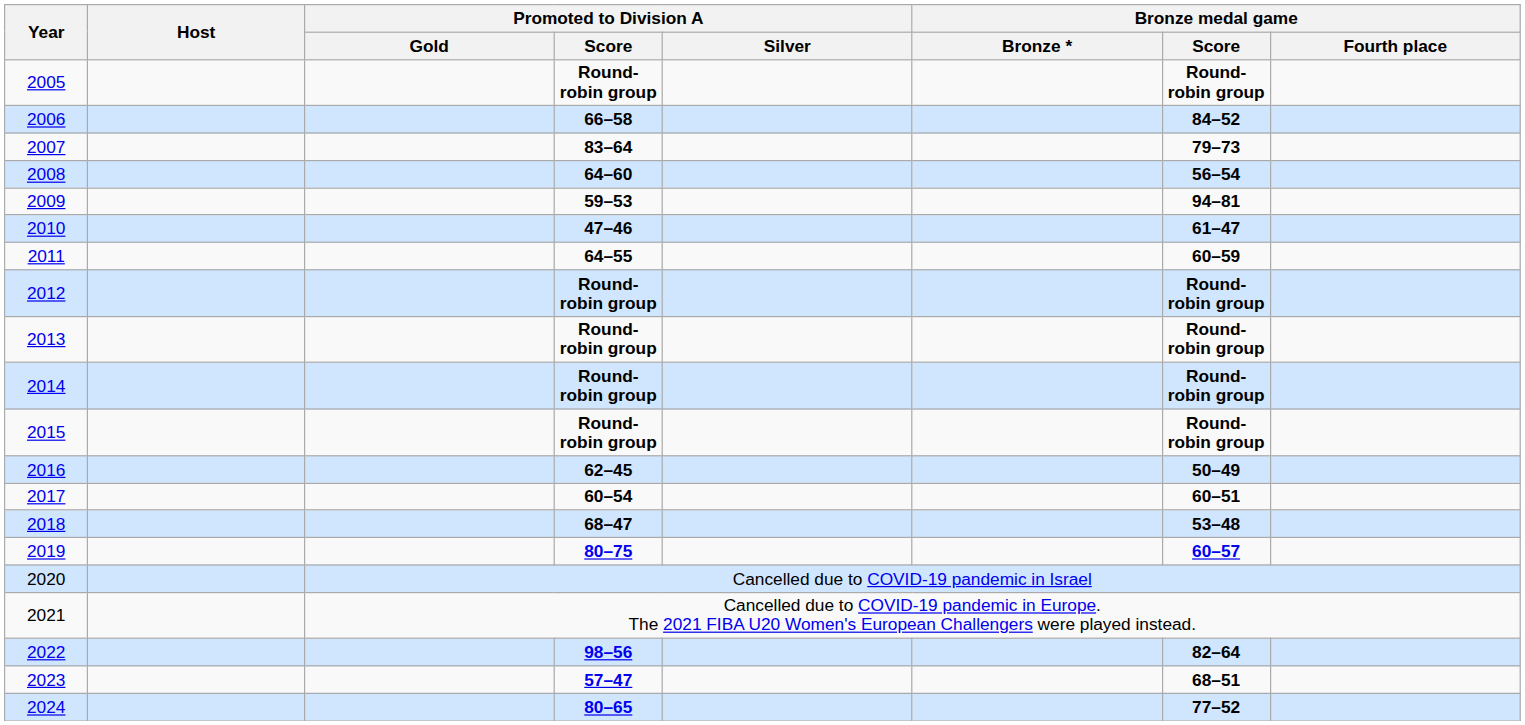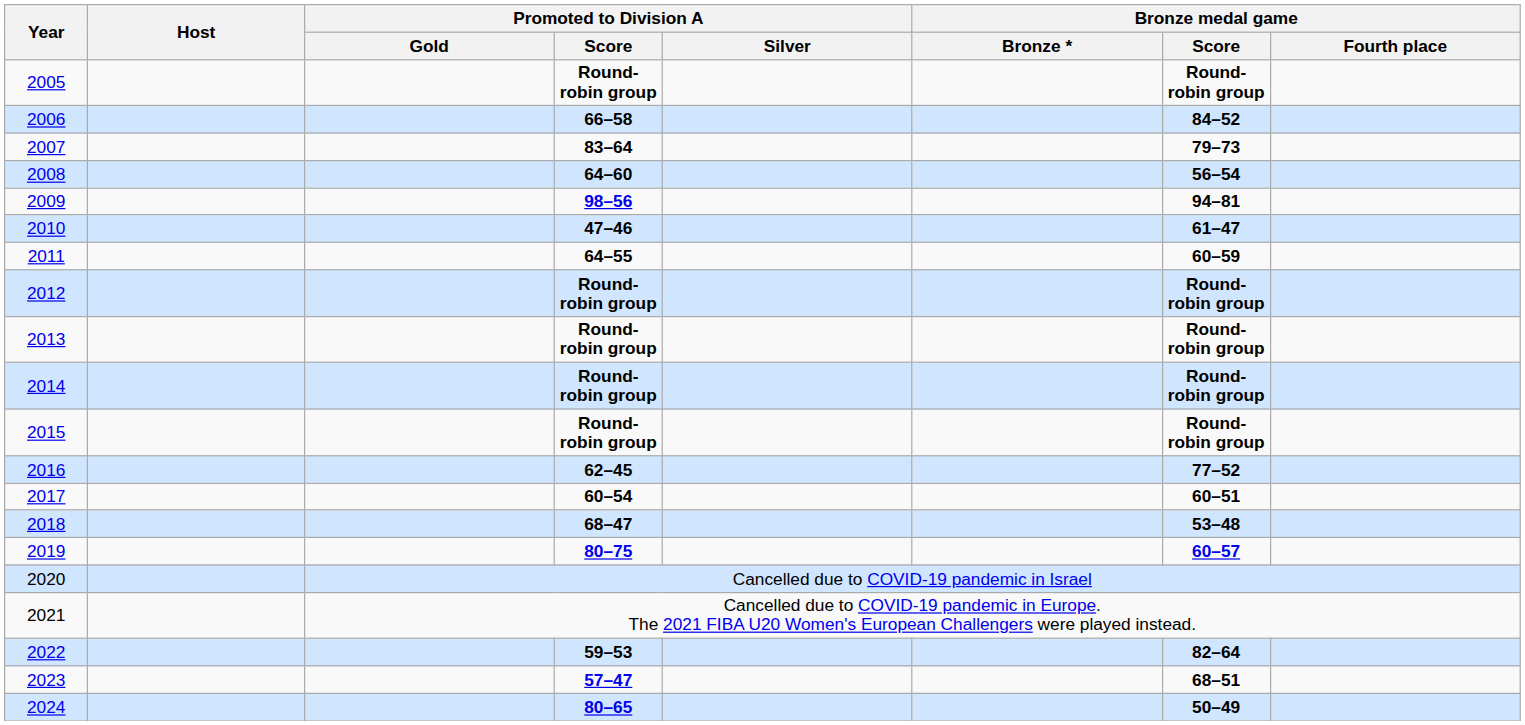2009 | Promoted to Division A / Score: 59–53 -> 98–56
2016 | Bronze medal game / Score: 50–49 -> 77–52
2022 | Promoted to Division A / Score: 98–56 -> 59–53
2024 | Bronze medal game / Score: 77–52 -> 50–49
